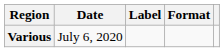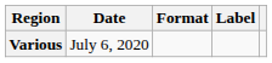columns swapped: Format <-> Label
